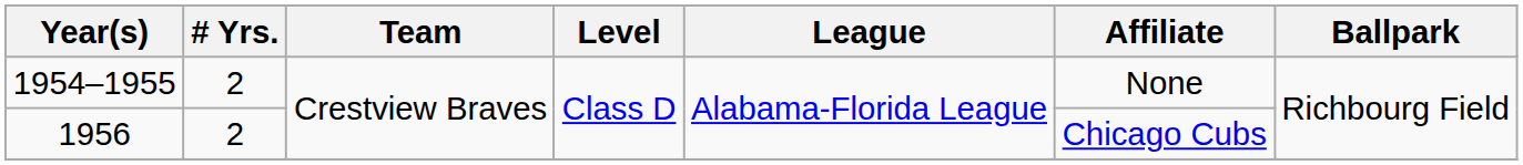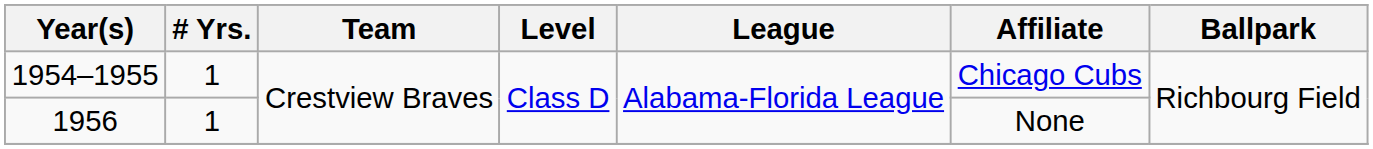1954–1955 | # Yrs.: 2 -> 1
1954–1955 | Affiliate: None -> Chicago Cubs
1956 | # Yrs.: 2 -> 1
1956 | Affiliate: Chicago Cubs -> None
